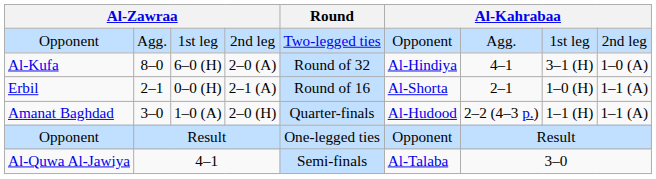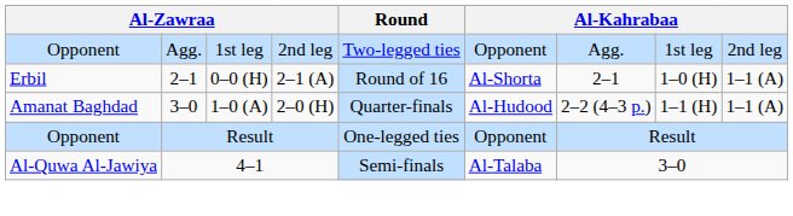- row: Al-Kufa | 8–0 | 6–0 (H) | 2–0 (A) | Round of 32 | Al-Hindiya | 4–1 | 3–1 (H) | 1–0 (A)
